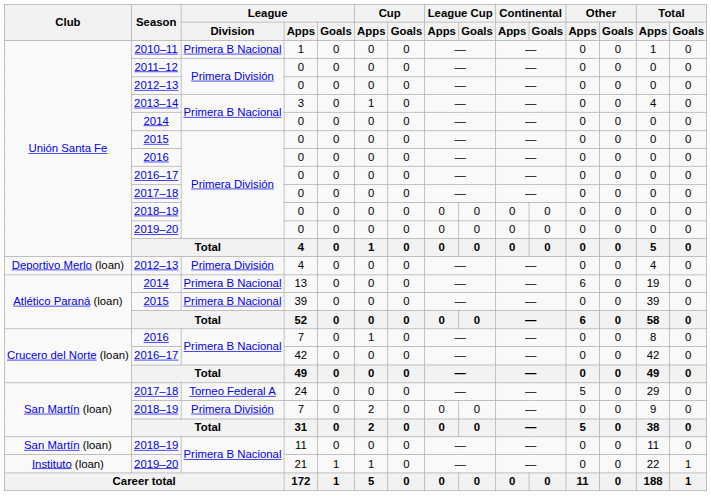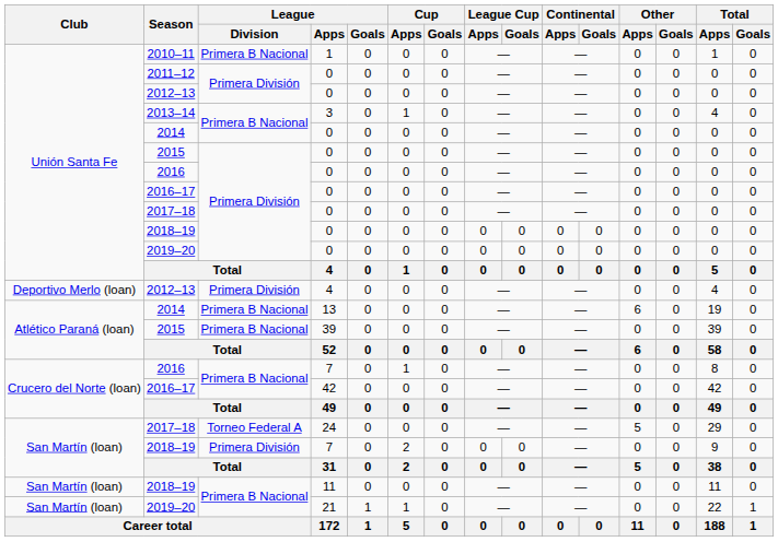2019–20 / 21 | Club: Instituto (loan) -> San Martín (loan)
